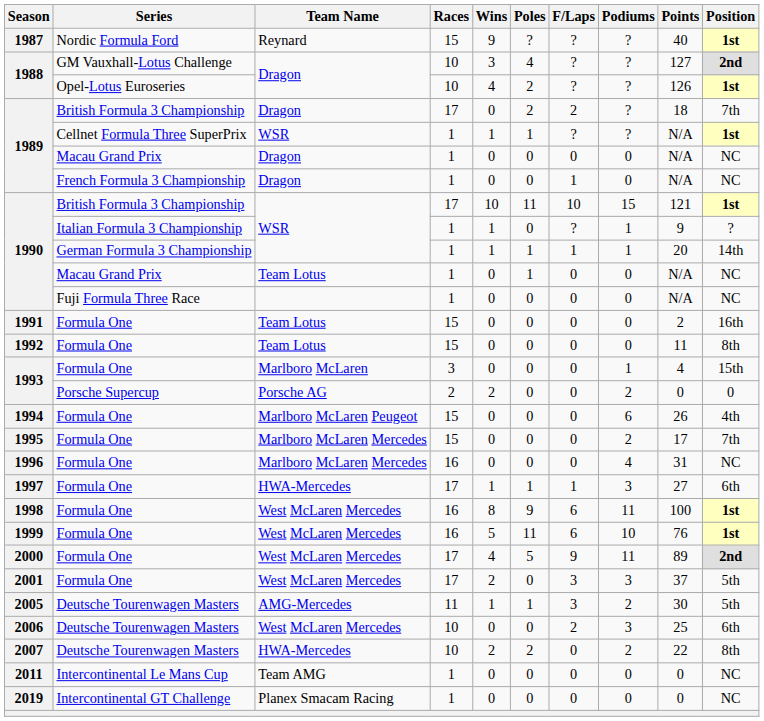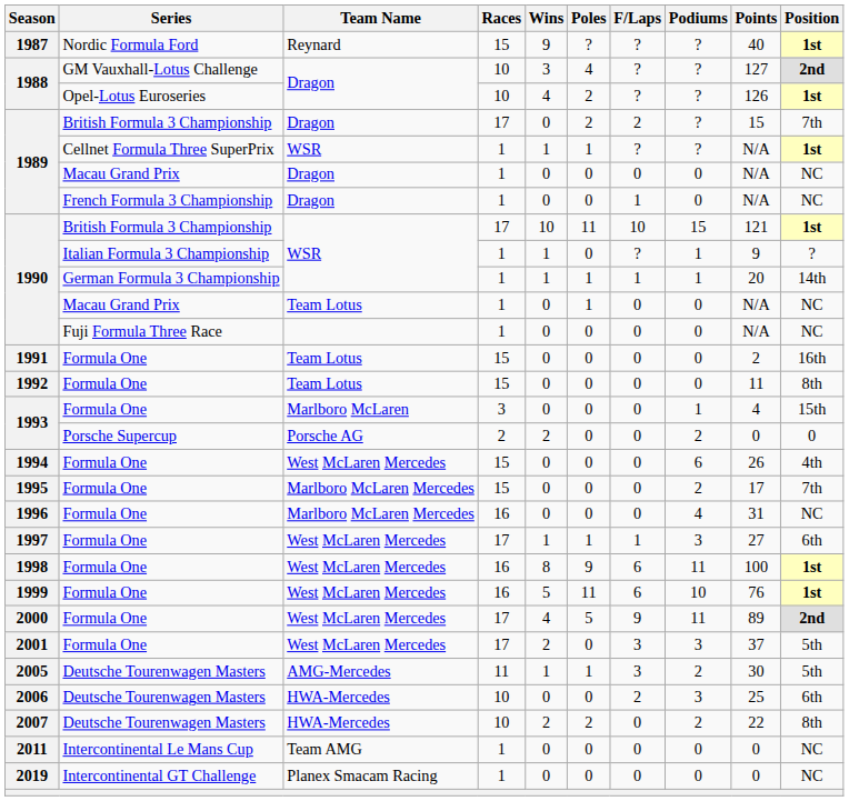1989 / British Formula 3 Championship | Points: 18 -> 15
1994 | Team Name: Marlboro McLaren Peugeot -> West McLaren Mercedes
1997 | Team Name: HWA-Mercedes -> West McLaren Mercedes
2006 | Team Name: West McLaren Mercedes -> HWA-Mercedes
